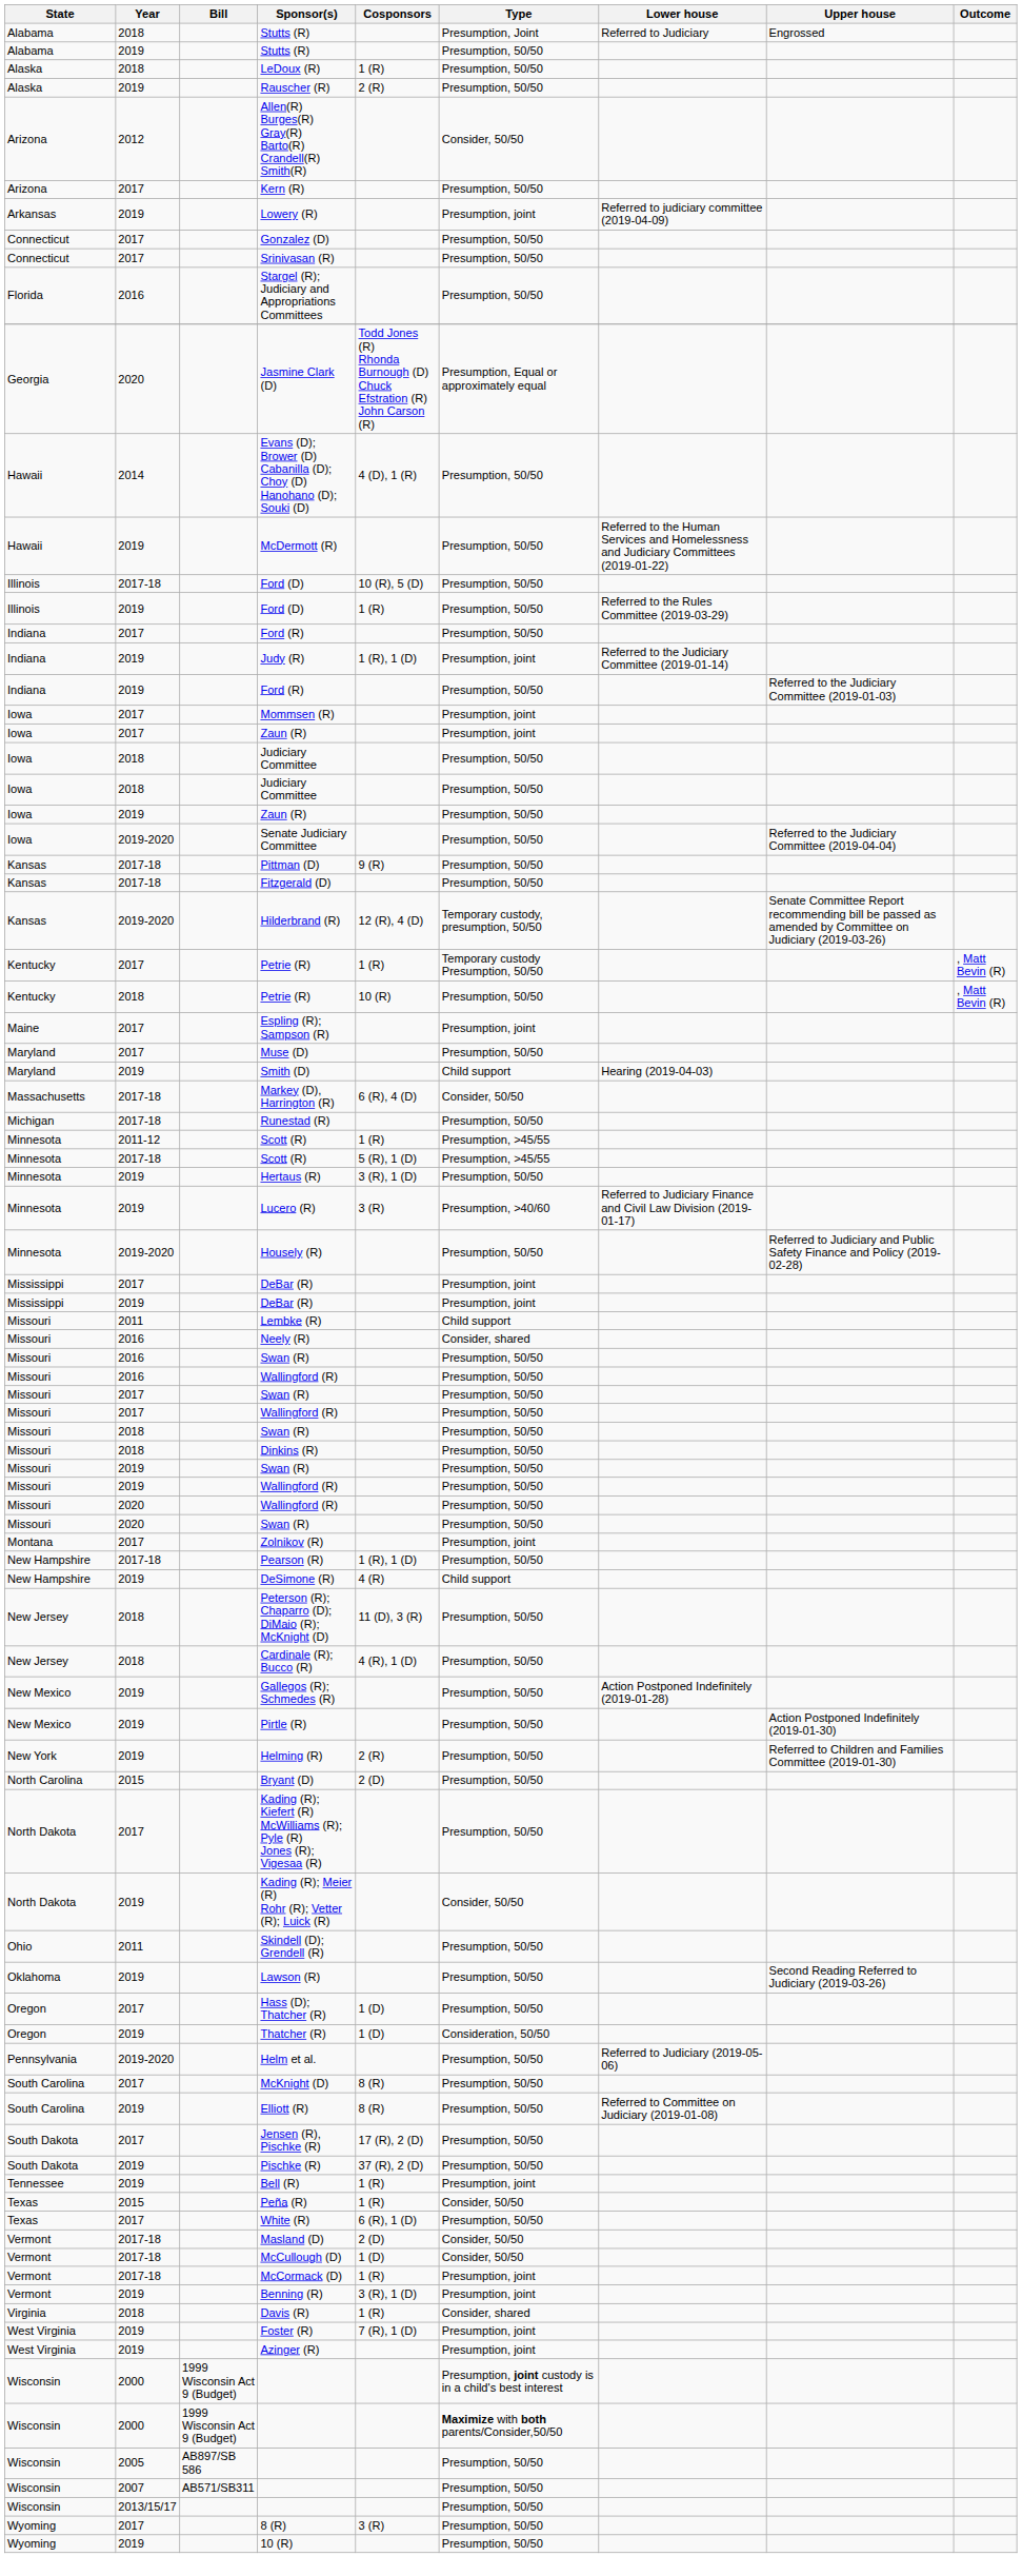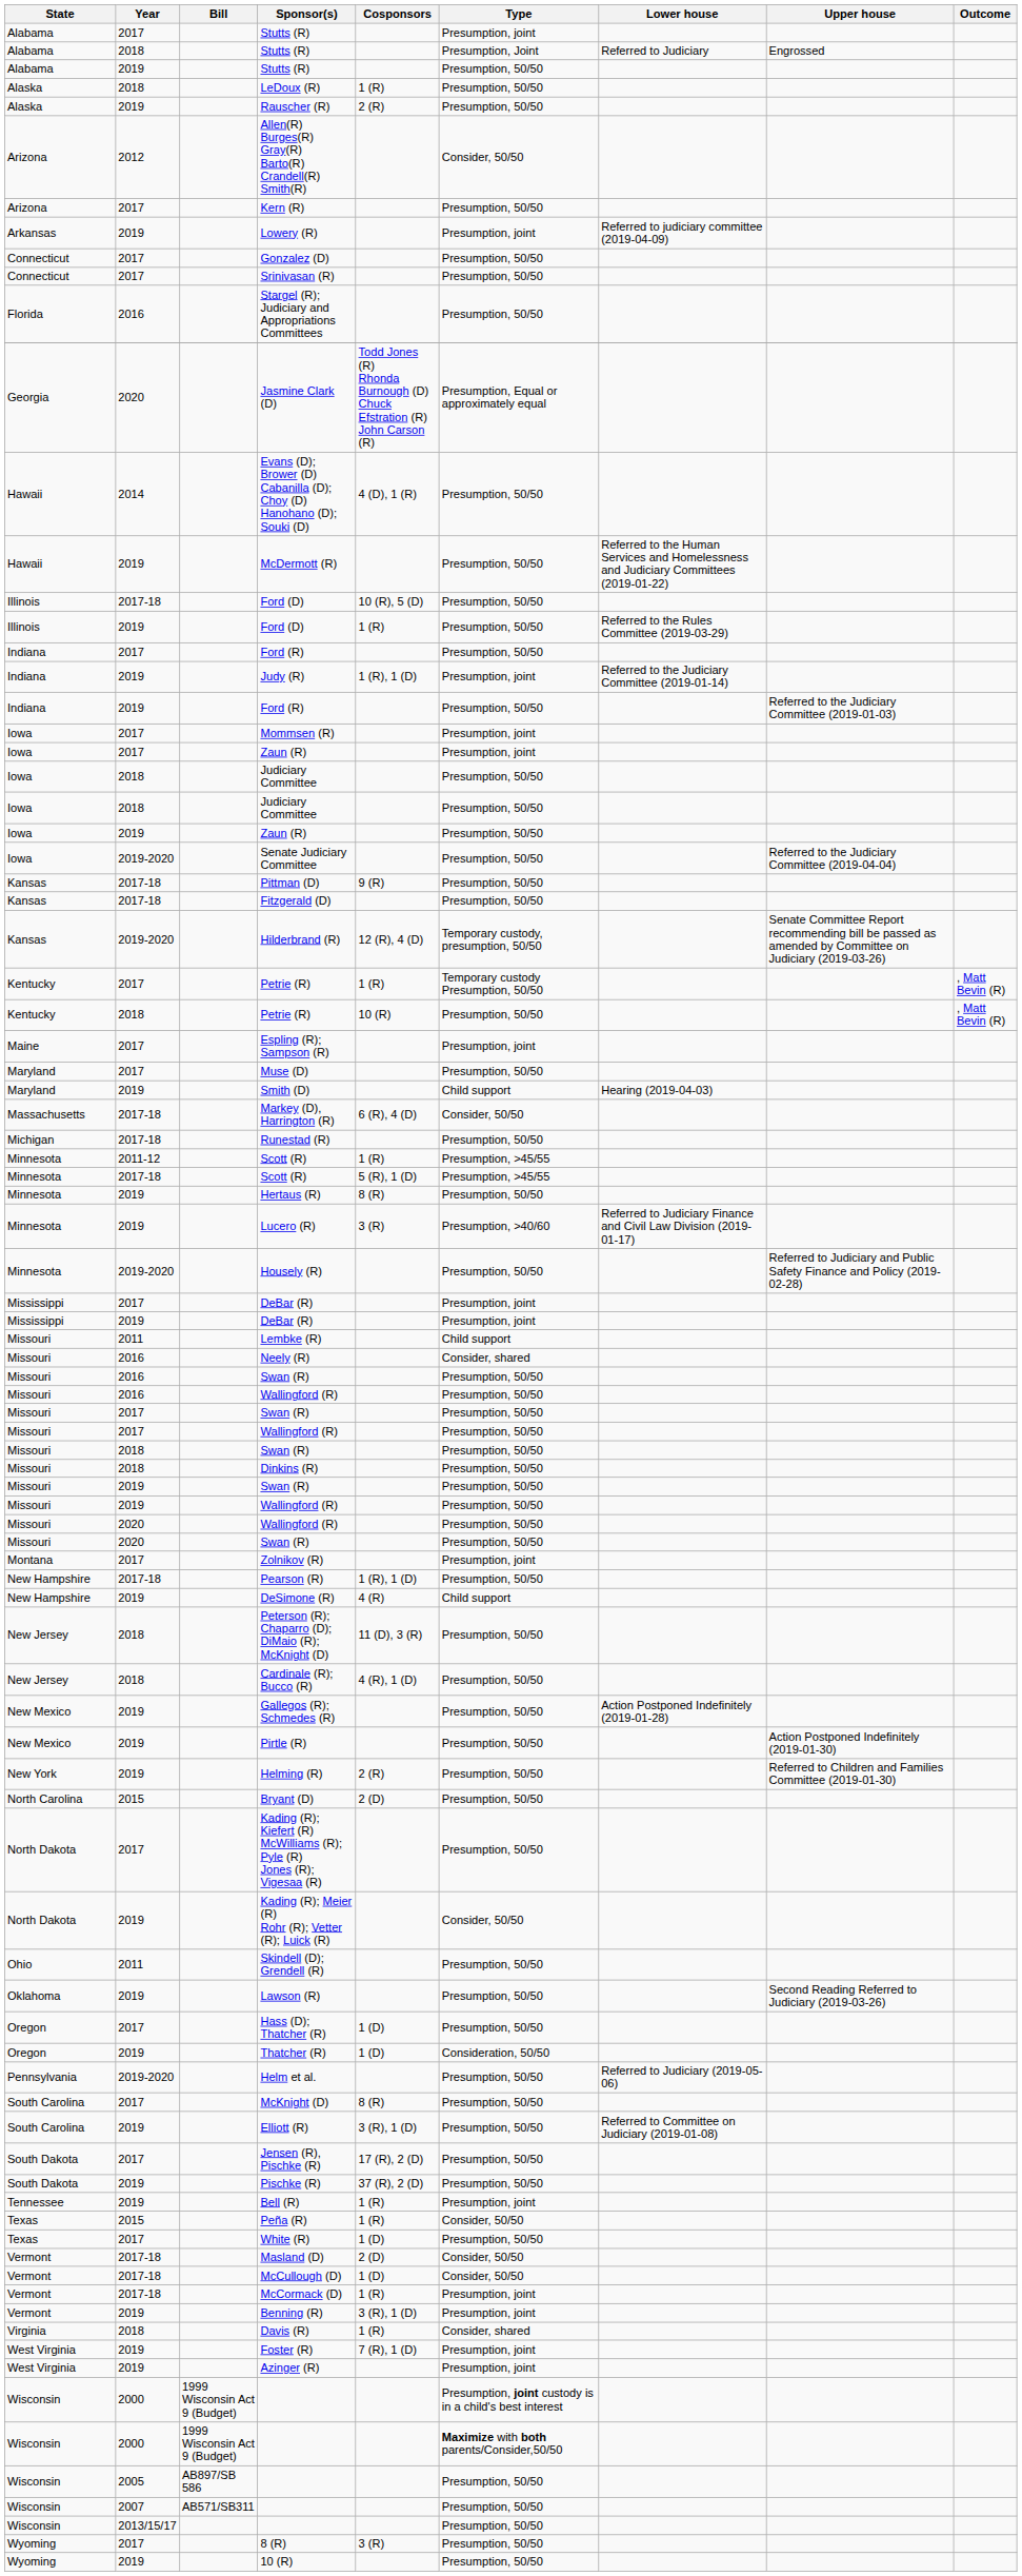+ row: Alabama | 2017 | Stutts (R) | Presumption, joint
Hertaus (R) | Cosponsors: 3 (R), 1 (D) -> 8 (R)
Elliott (R) | Cosponsors: 8 (R) -> 3 (R), 1 (D)
White (R) | Cosponsors: 6 (R), 1 (D) -> 1 (D)
